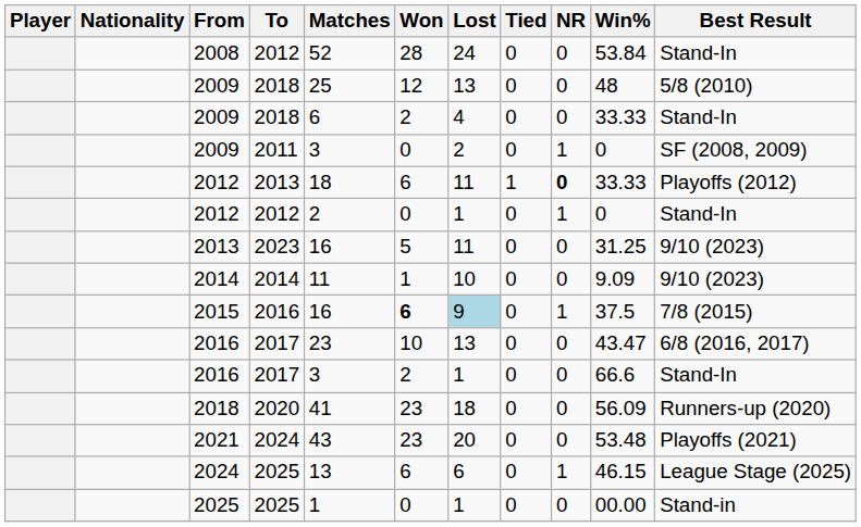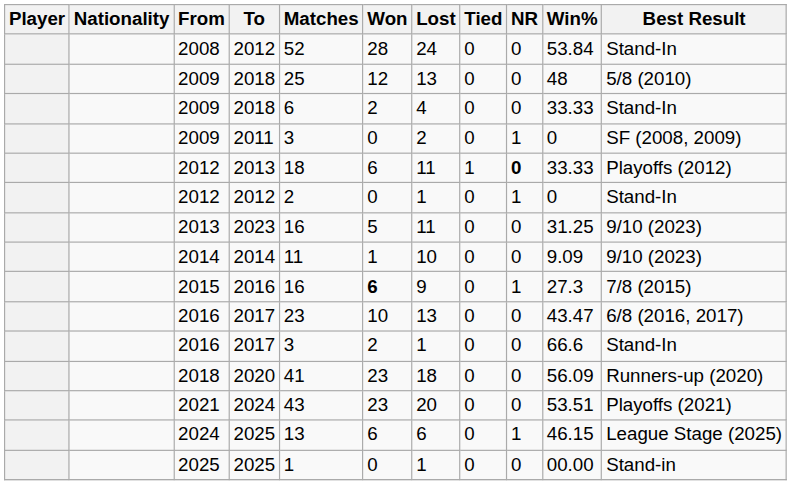2015 | Lost: lightblue background -> no background
2015 | Win%: 37.5 -> 27.3
2021 | Win%: 53.48 -> 53.51
